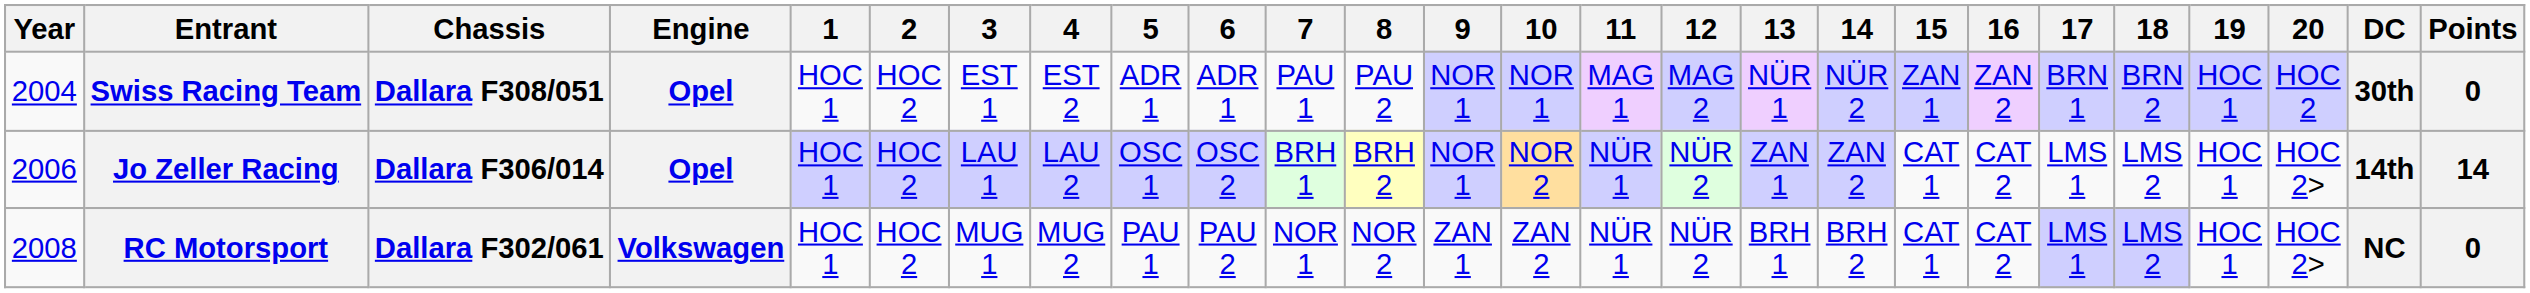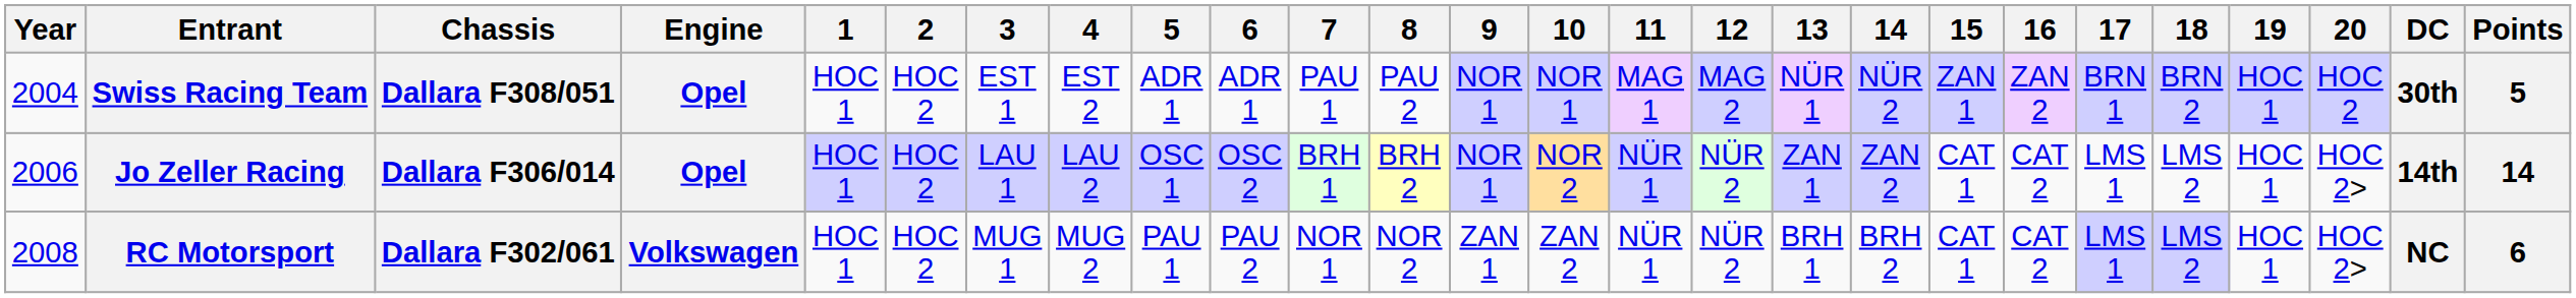Swiss Racing Team | Points: 0 -> 5
RC Motorsport | Points: 0 -> 6
